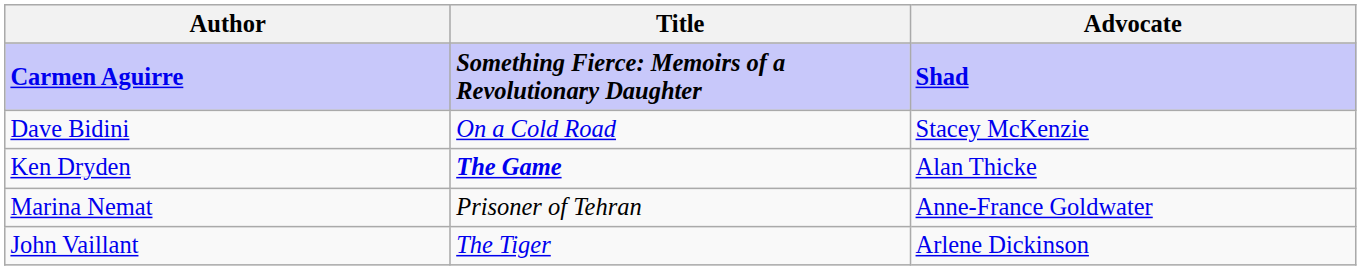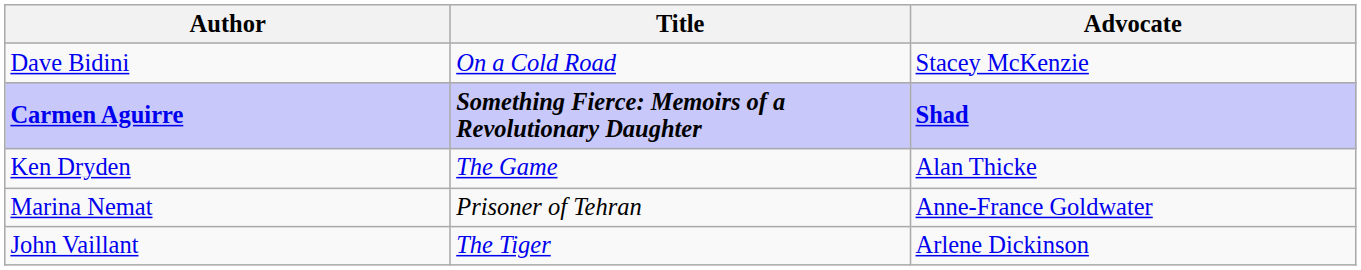rows swapped: Carmen Aguirre <-> Dave Bidini
Ken Dryden | Title: bold -> normal
